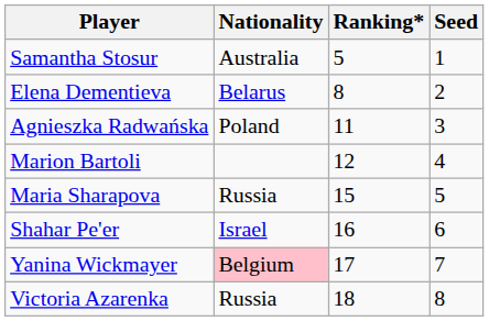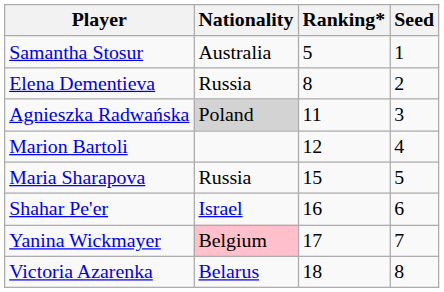Elena Dementieva | Nationality: Belarus -> Russia
Agnieszka Radwańska | Nationality: no background -> lightgrey background
Victoria Azarenka | Nationality: Russia -> Belarus
